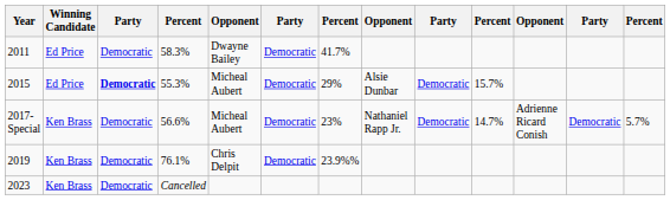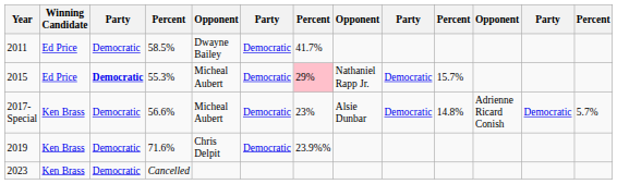2011 | column 4: 58.3% -> 58.5%
2015 | column 7: no background -> pink background
2015 | column 8: Alsie Dunbar -> Nathaniel Rapp Jr.
2017- Special | column 8: Nathaniel Rapp Jr. -> Alsie Dunbar
2017- Special | column 10: 14.7% -> 14.8%
2019 | column 4: 76.1% -> 71.6%
